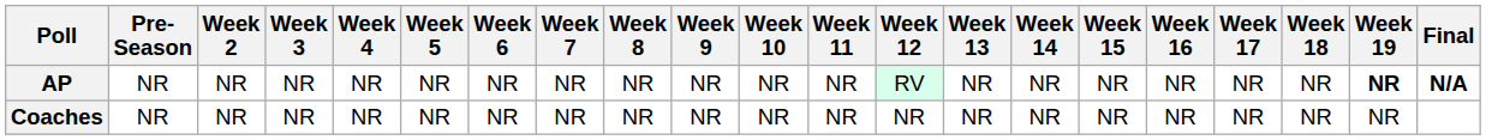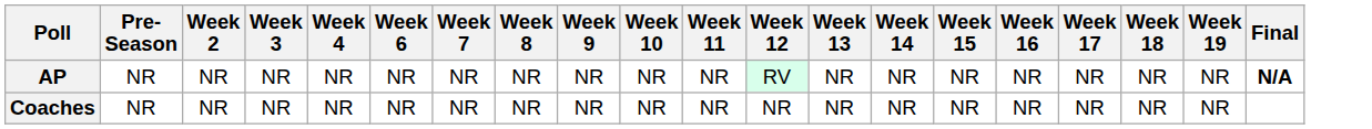- column: Week 5 | NR | NR
AP | Week 19: bold -> normal
